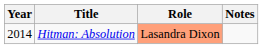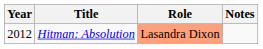Hitman: Absolution | Year: 2014 -> 2012
